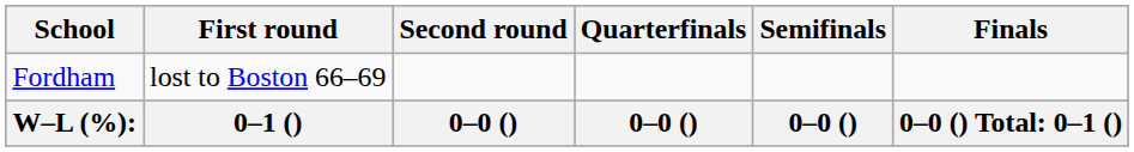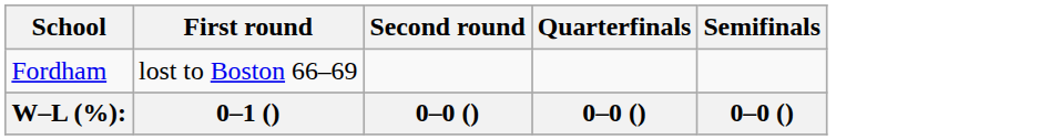- column: Finals | 0–0 () Total: 0–1 ()
